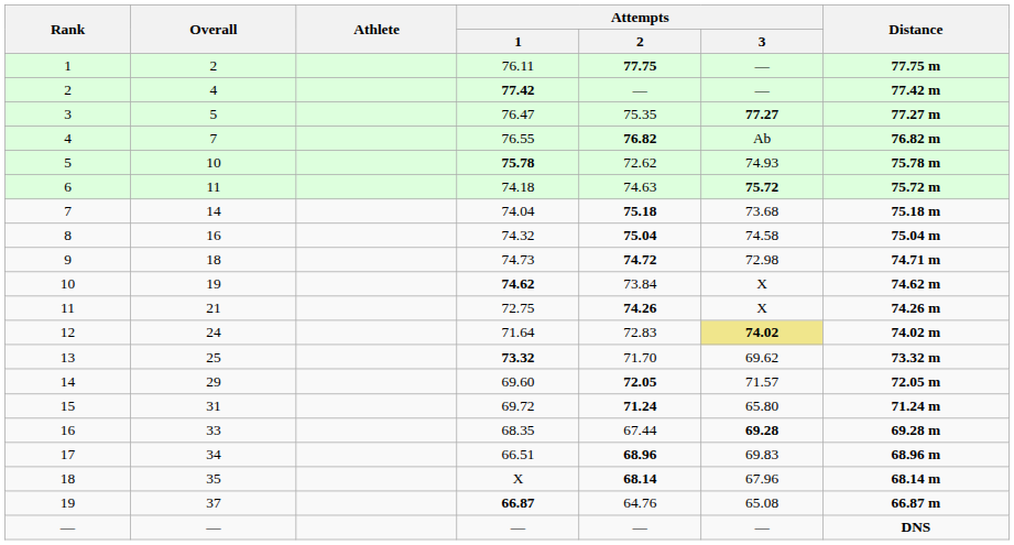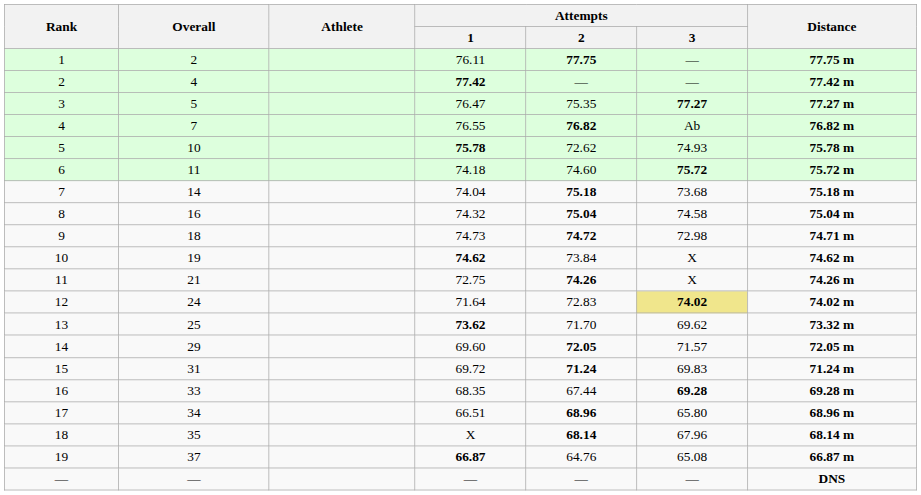6 | Attempts / 2: 74.63 -> 74.60
13 | Attempts / 1: 73.32 -> 73.62
15 | Attempts / 3: 65.80 -> 69.83
17 | Attempts / 3: 69.83 -> 65.80
